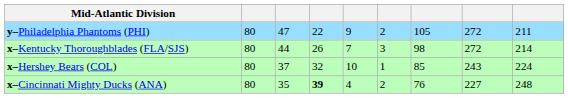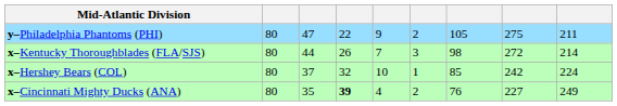y–Philadelphia Phantoms (PHI) | column 8: 272 -> 275
x–Hershey Bears (COL) | column 8: 243 -> 242
x–Cincinnati Mighty Ducks (ANA) | column 9: 248 -> 249
